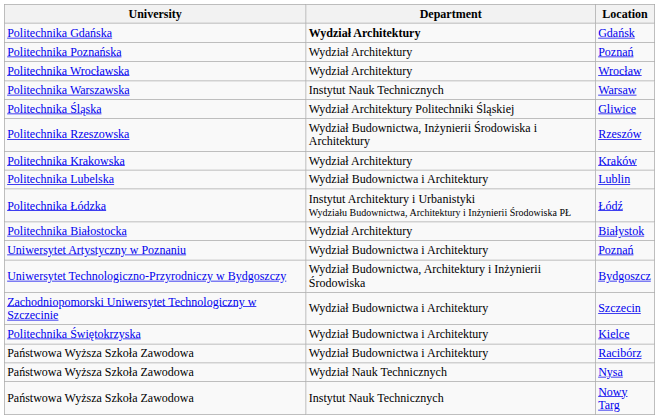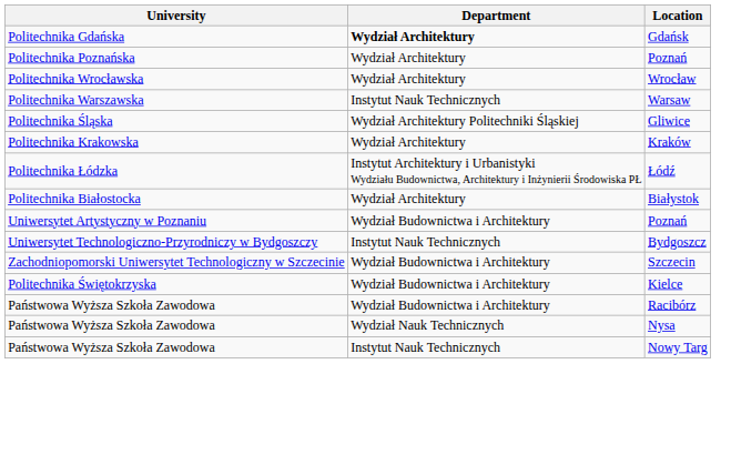- row: Politechnika Rzeszowska | Wydział Budownictwa, Inżynierii Środowiska i Architektury | Rzeszów
- row: Politechnika Lubelska | Wydział Budownictwa i Architektury | Lublin
Bydgoszcz | Department: Wydział Budownictwa, Architektury i Inżynierii Środowiska -> Instytut Nauk Technicznych
